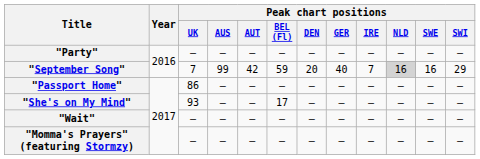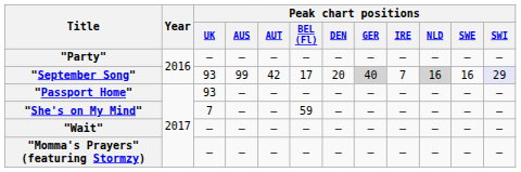"September Song" | Peak chart positions / UK: 7 -> 93
"September Song" | Peak chart positions / BEL (Fl): 59 -> 17
"September Song" | Peak chart positions / GER: no background -> lightgrey background
"September Song" | Peak chart positions / SWI: no background -> lavender background
"Passport Home" | Peak chart positions / UK: 86 -> 93
"She's on My Mind" | Peak chart positions / UK: 93 -> 7
"She's on My Mind" | Peak chart positions / BEL (Fl): 17 -> 59
